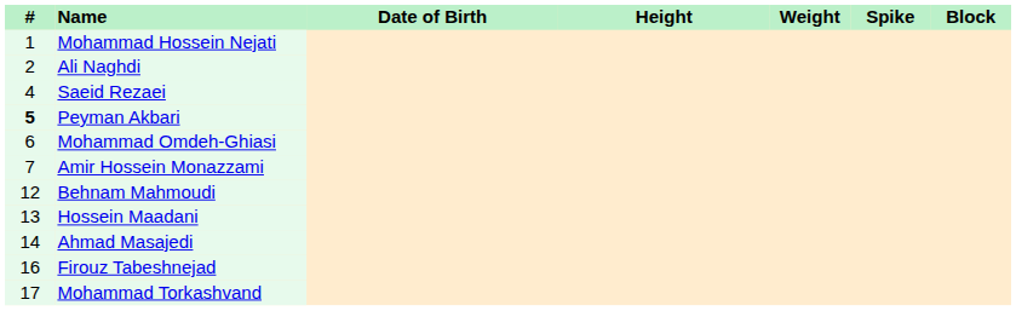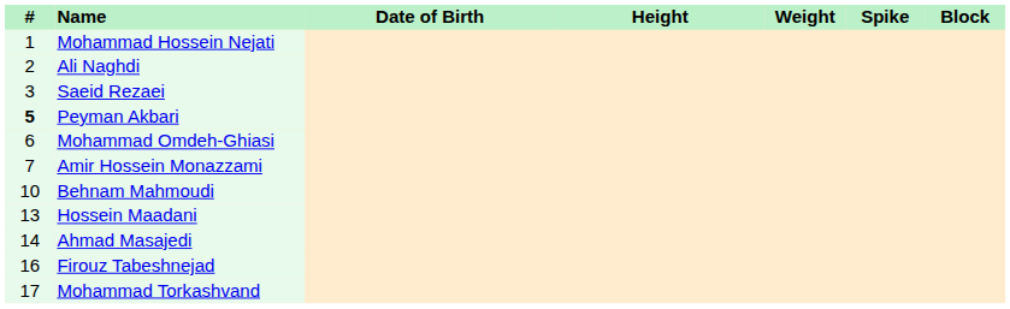Saeid Rezaei | #: 4 -> 3
Behnam Mahmoudi | #: 12 -> 10
